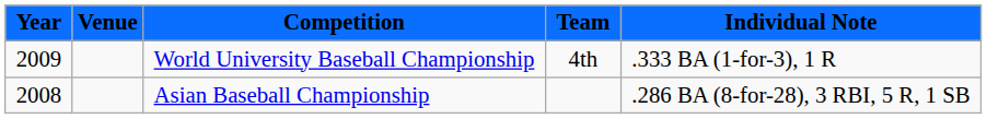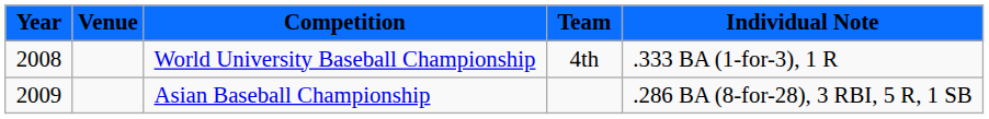World University Baseball Championship | Year: 2009 -> 2008
Asian Baseball Championship | Year: 2008 -> 2009
